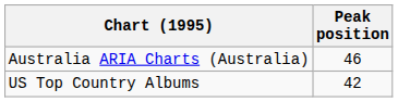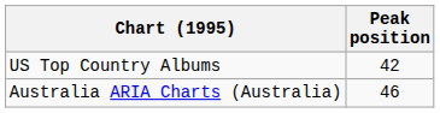rows swapped: US Top Country Albums <-> Australia ARIA Charts (Australia)
